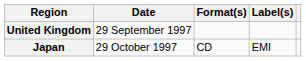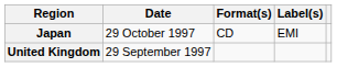rows swapped: United Kingdom <-> Japan
